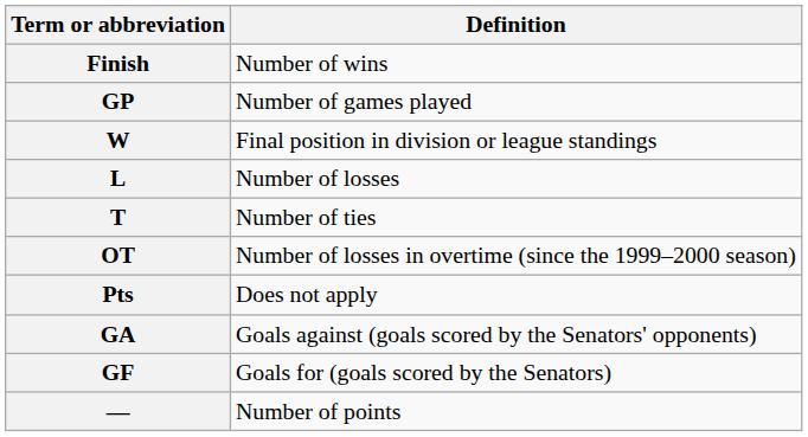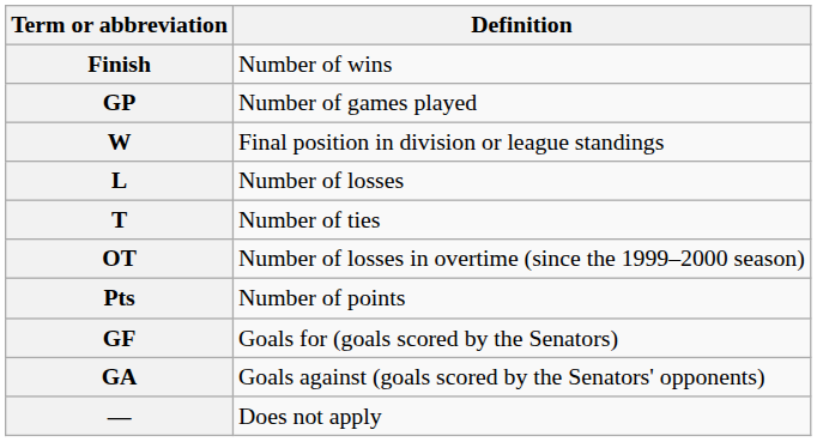Pts | Definition: Does not apply -> Number of points
rows swapped: GF <-> GA
— | Definition: Number of points -> Does not apply
